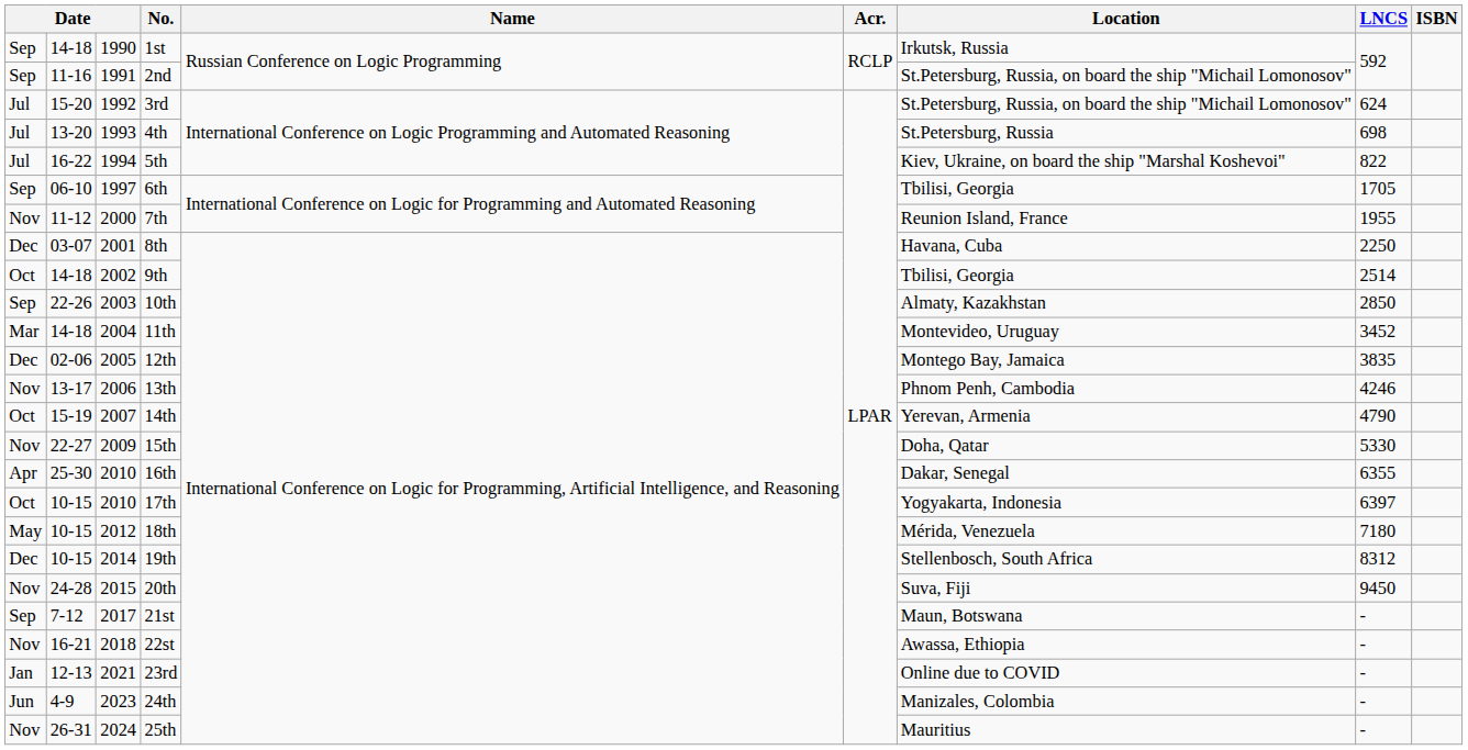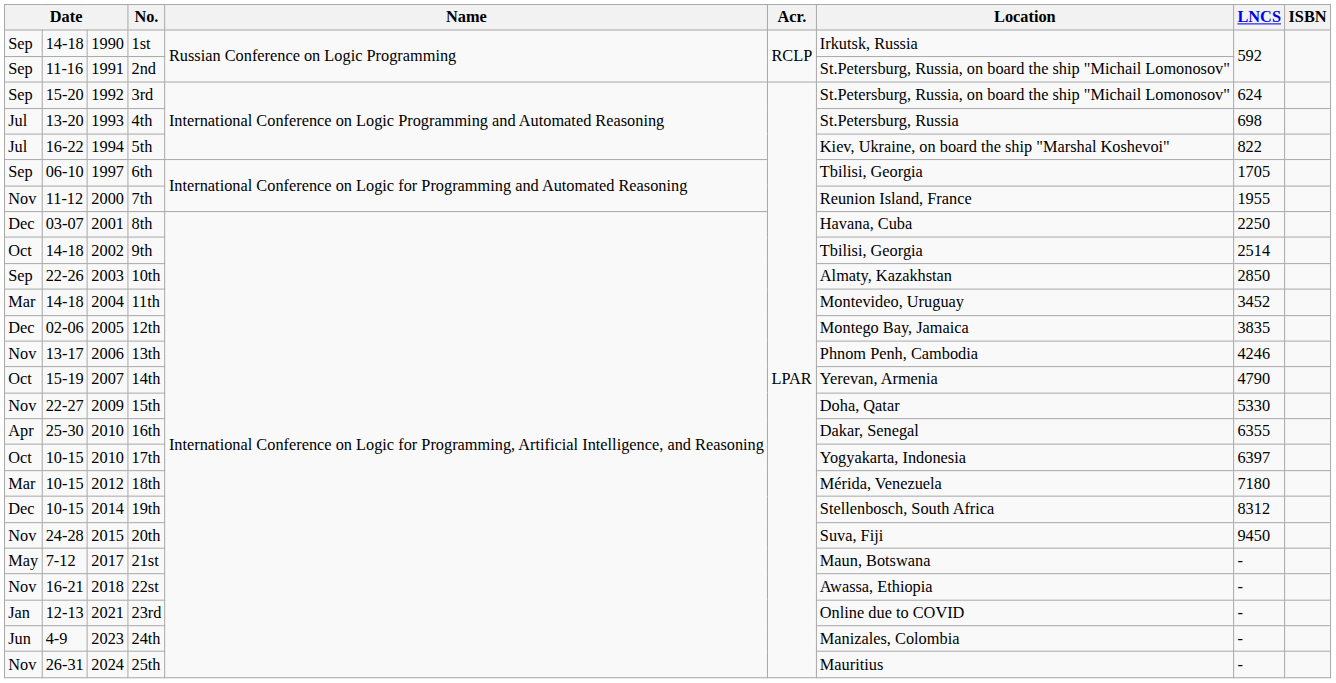3rd | column 1: Jul -> Sep
18th | column 1: May -> Mar
21st | column 1: Sep -> May
